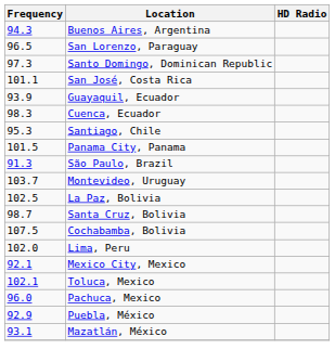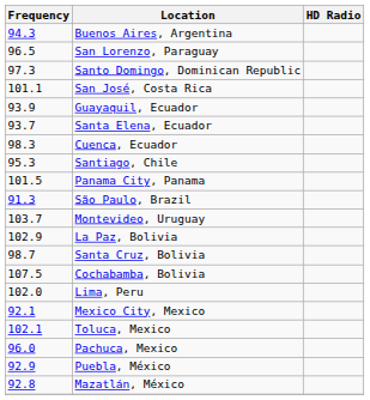+ row: 93.7 | Santa Elena, Ecuador
La Paz, Bolivia | Frequency: 102.5 -> 102.9
Mazatlán, México | Frequency: 93.1 -> 92.8
